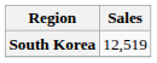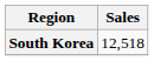South Korea | Sales: 12,519 -> 12,518
